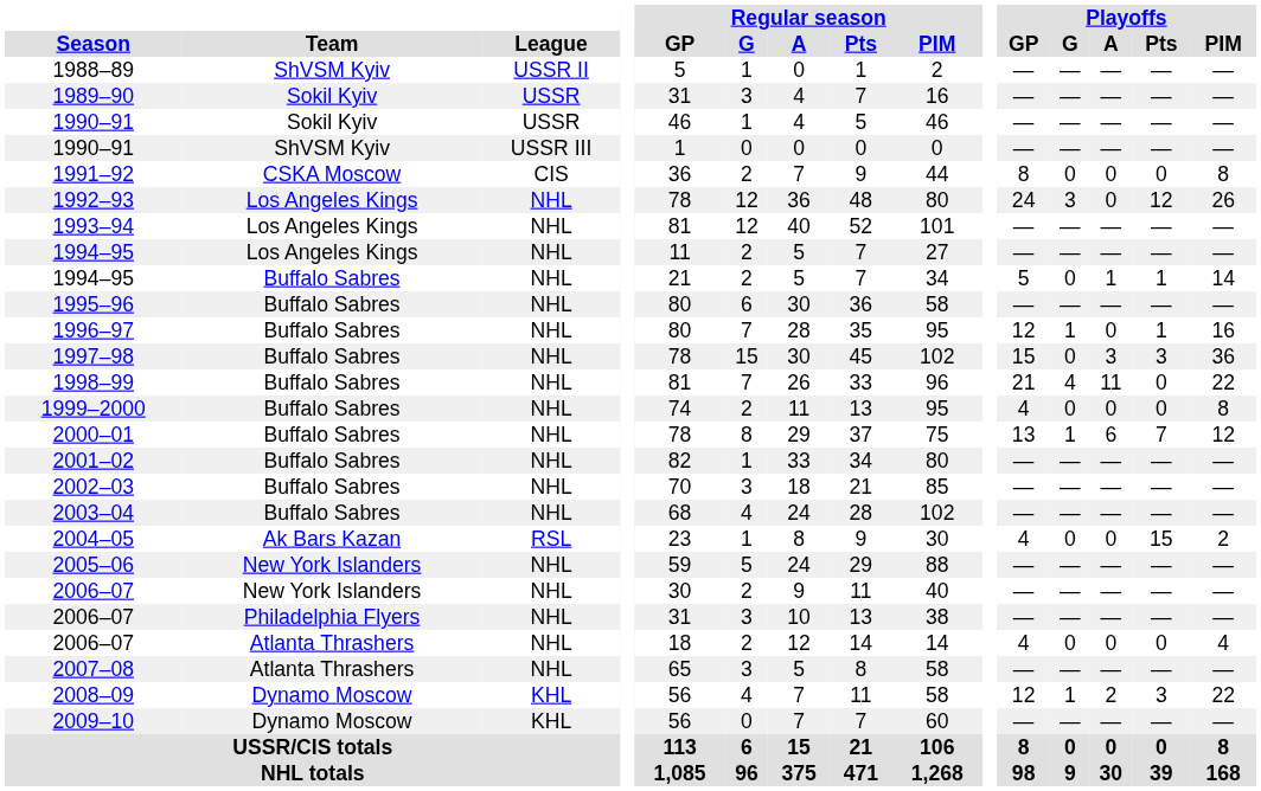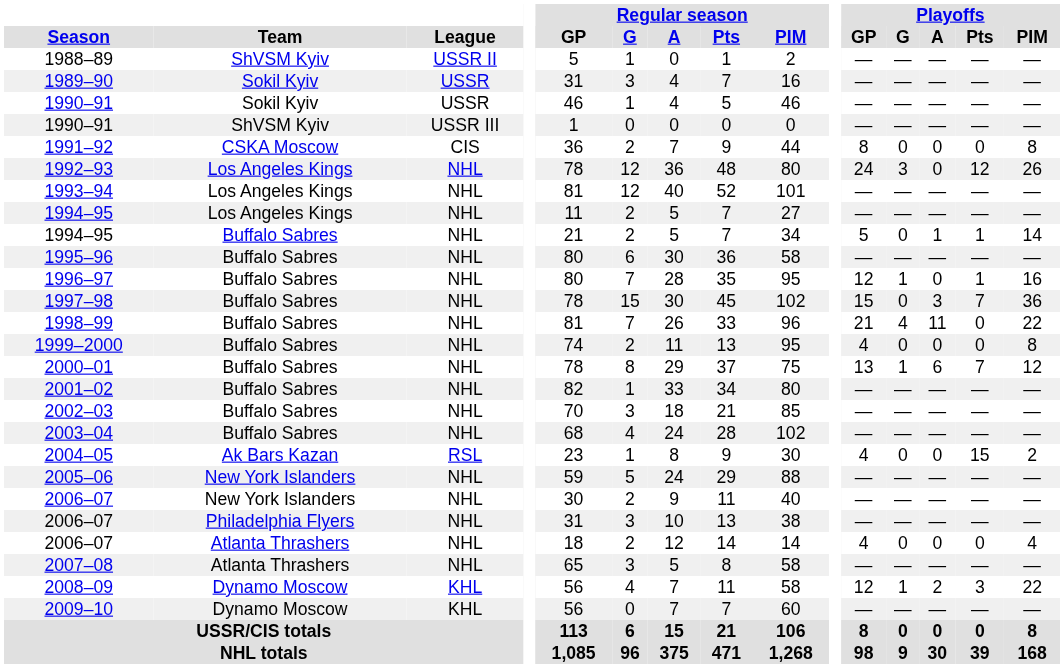1997–98 | Playoffs / Pts: 3 -> 7
